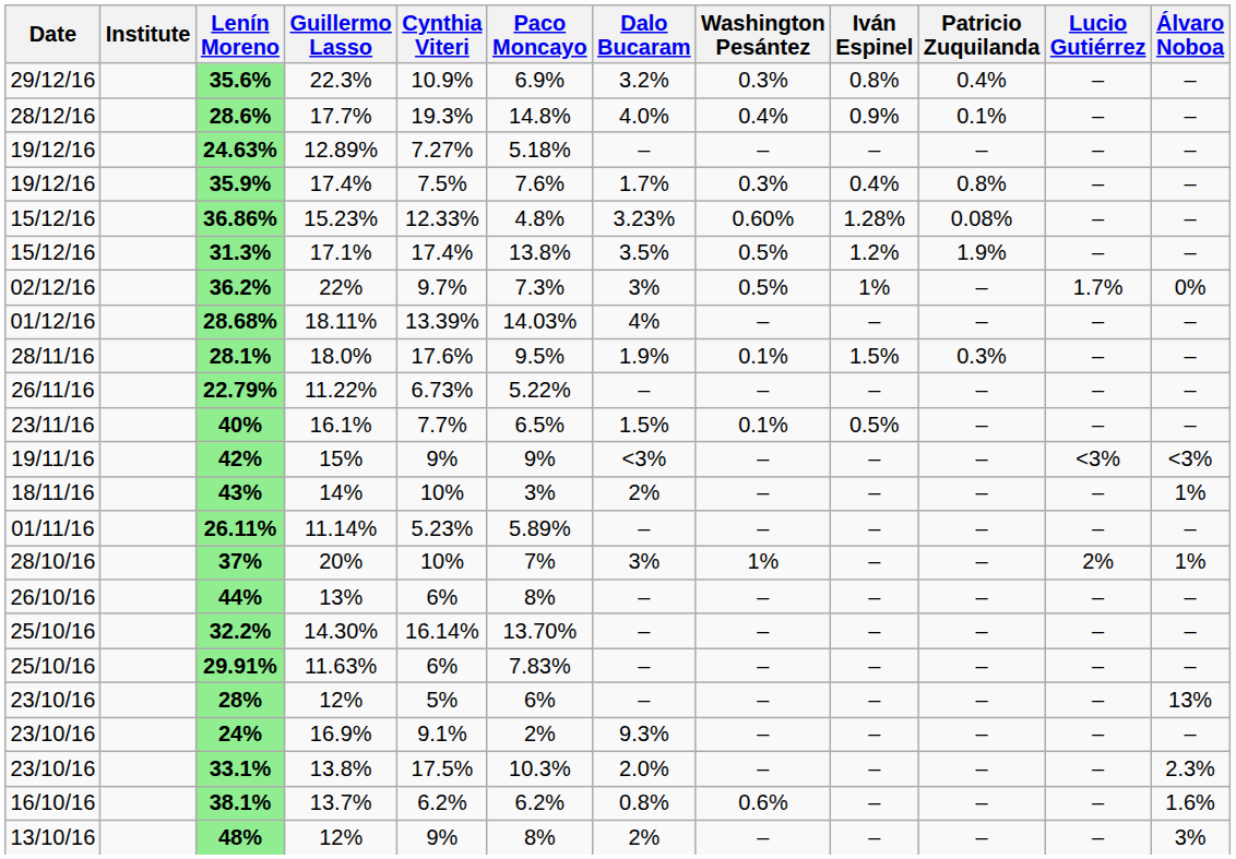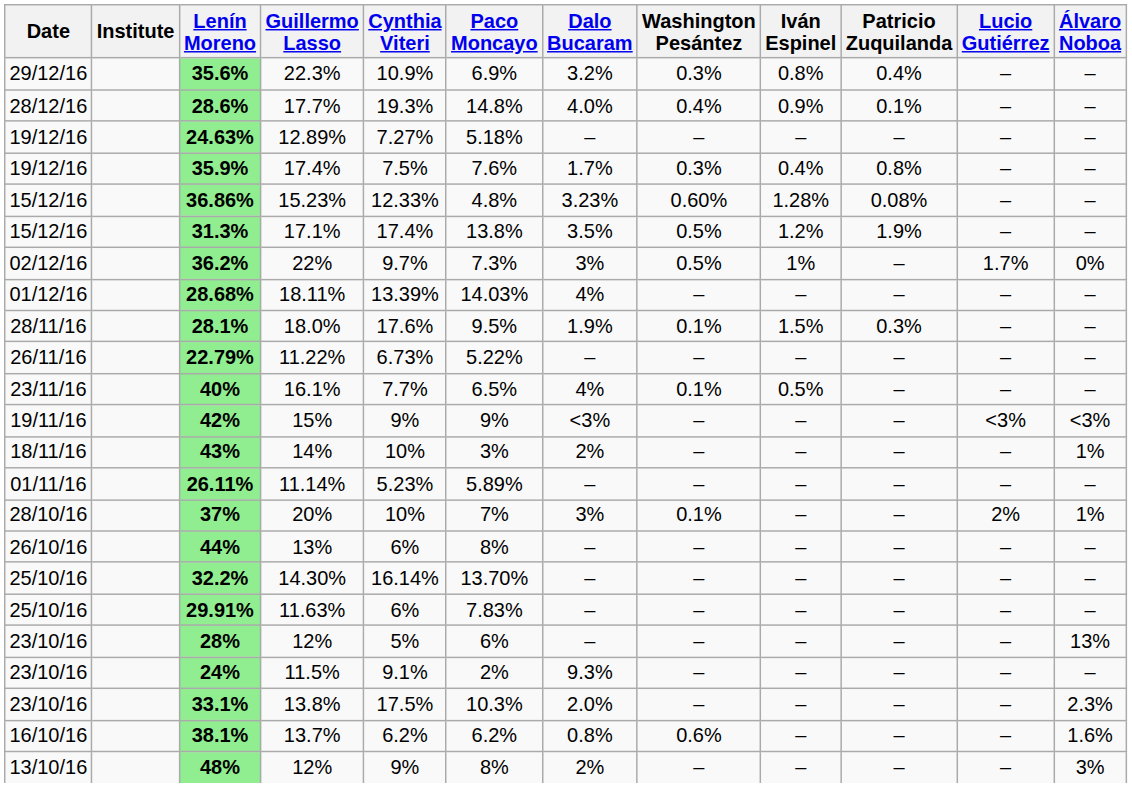40% | Dalo Bucaram: 1.5% -> 4%
37% | Washington Pesántez: 1% -> 0.1%
24% | Guillermo Lasso: 16.9% -> 11.5%
